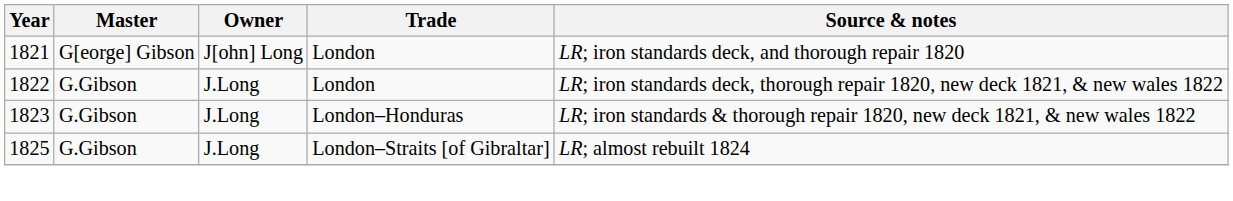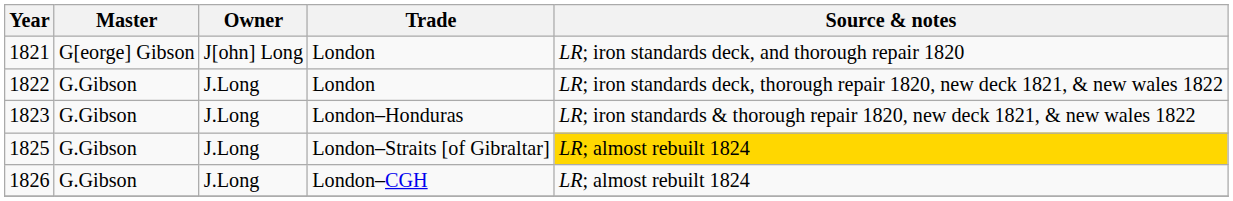1825 | Source & notes: no background -> gold background
+ row: 1826 | G.Gibson | J.Long | London–CGH | LR; almost rebuilt 1824
